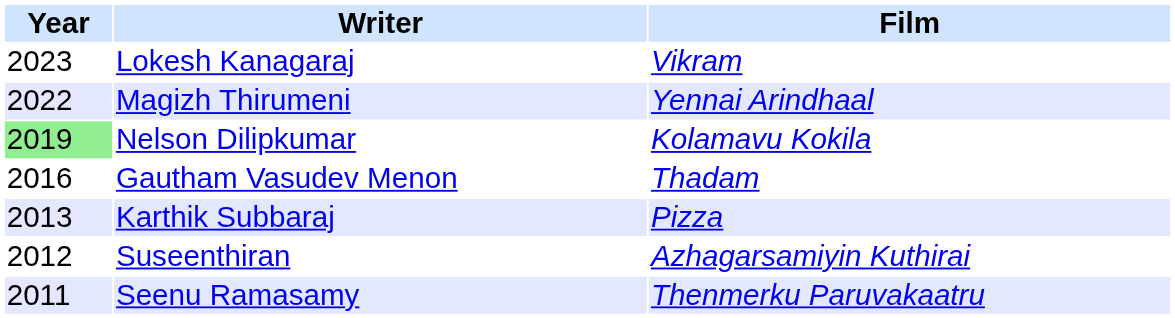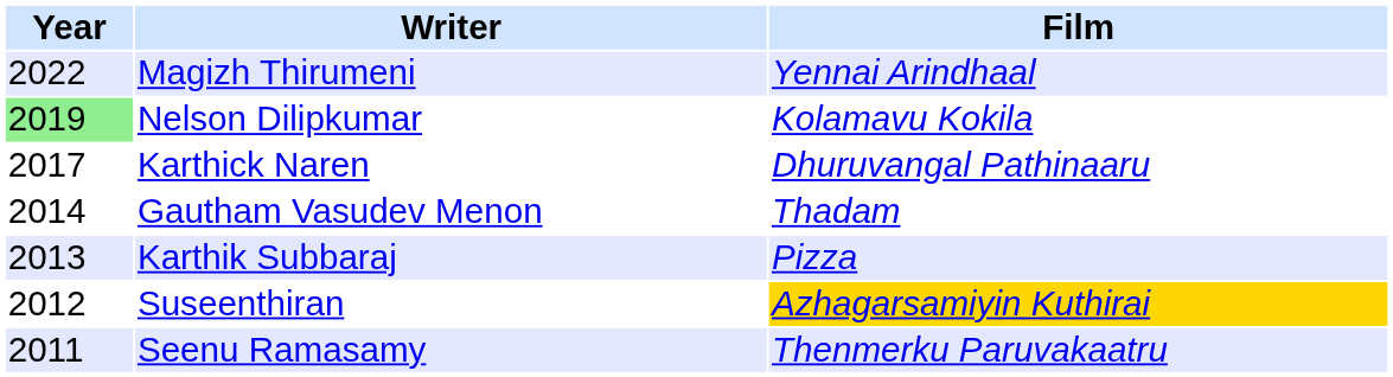- row: 2023 | Lokesh Kanagaraj | Vikram
+ row: 2017 | Karthick Naren | Dhuruvangal Pathinaaru
Gautham Vasudev Menon | Year: 2016 -> 2014
Suseenthiran | Film: no background -> gold background
